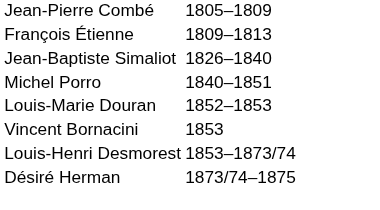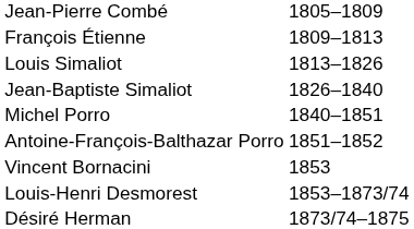+ row: Louis Simaliot | 1813–1826
+ row: Antoine-François-Balthazar Porro | 1851–1852
- row: Louis-Marie Douran | 1852–1853
